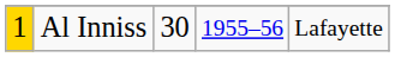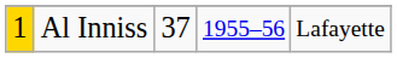Al Inniss | column 3: 30 -> 37
